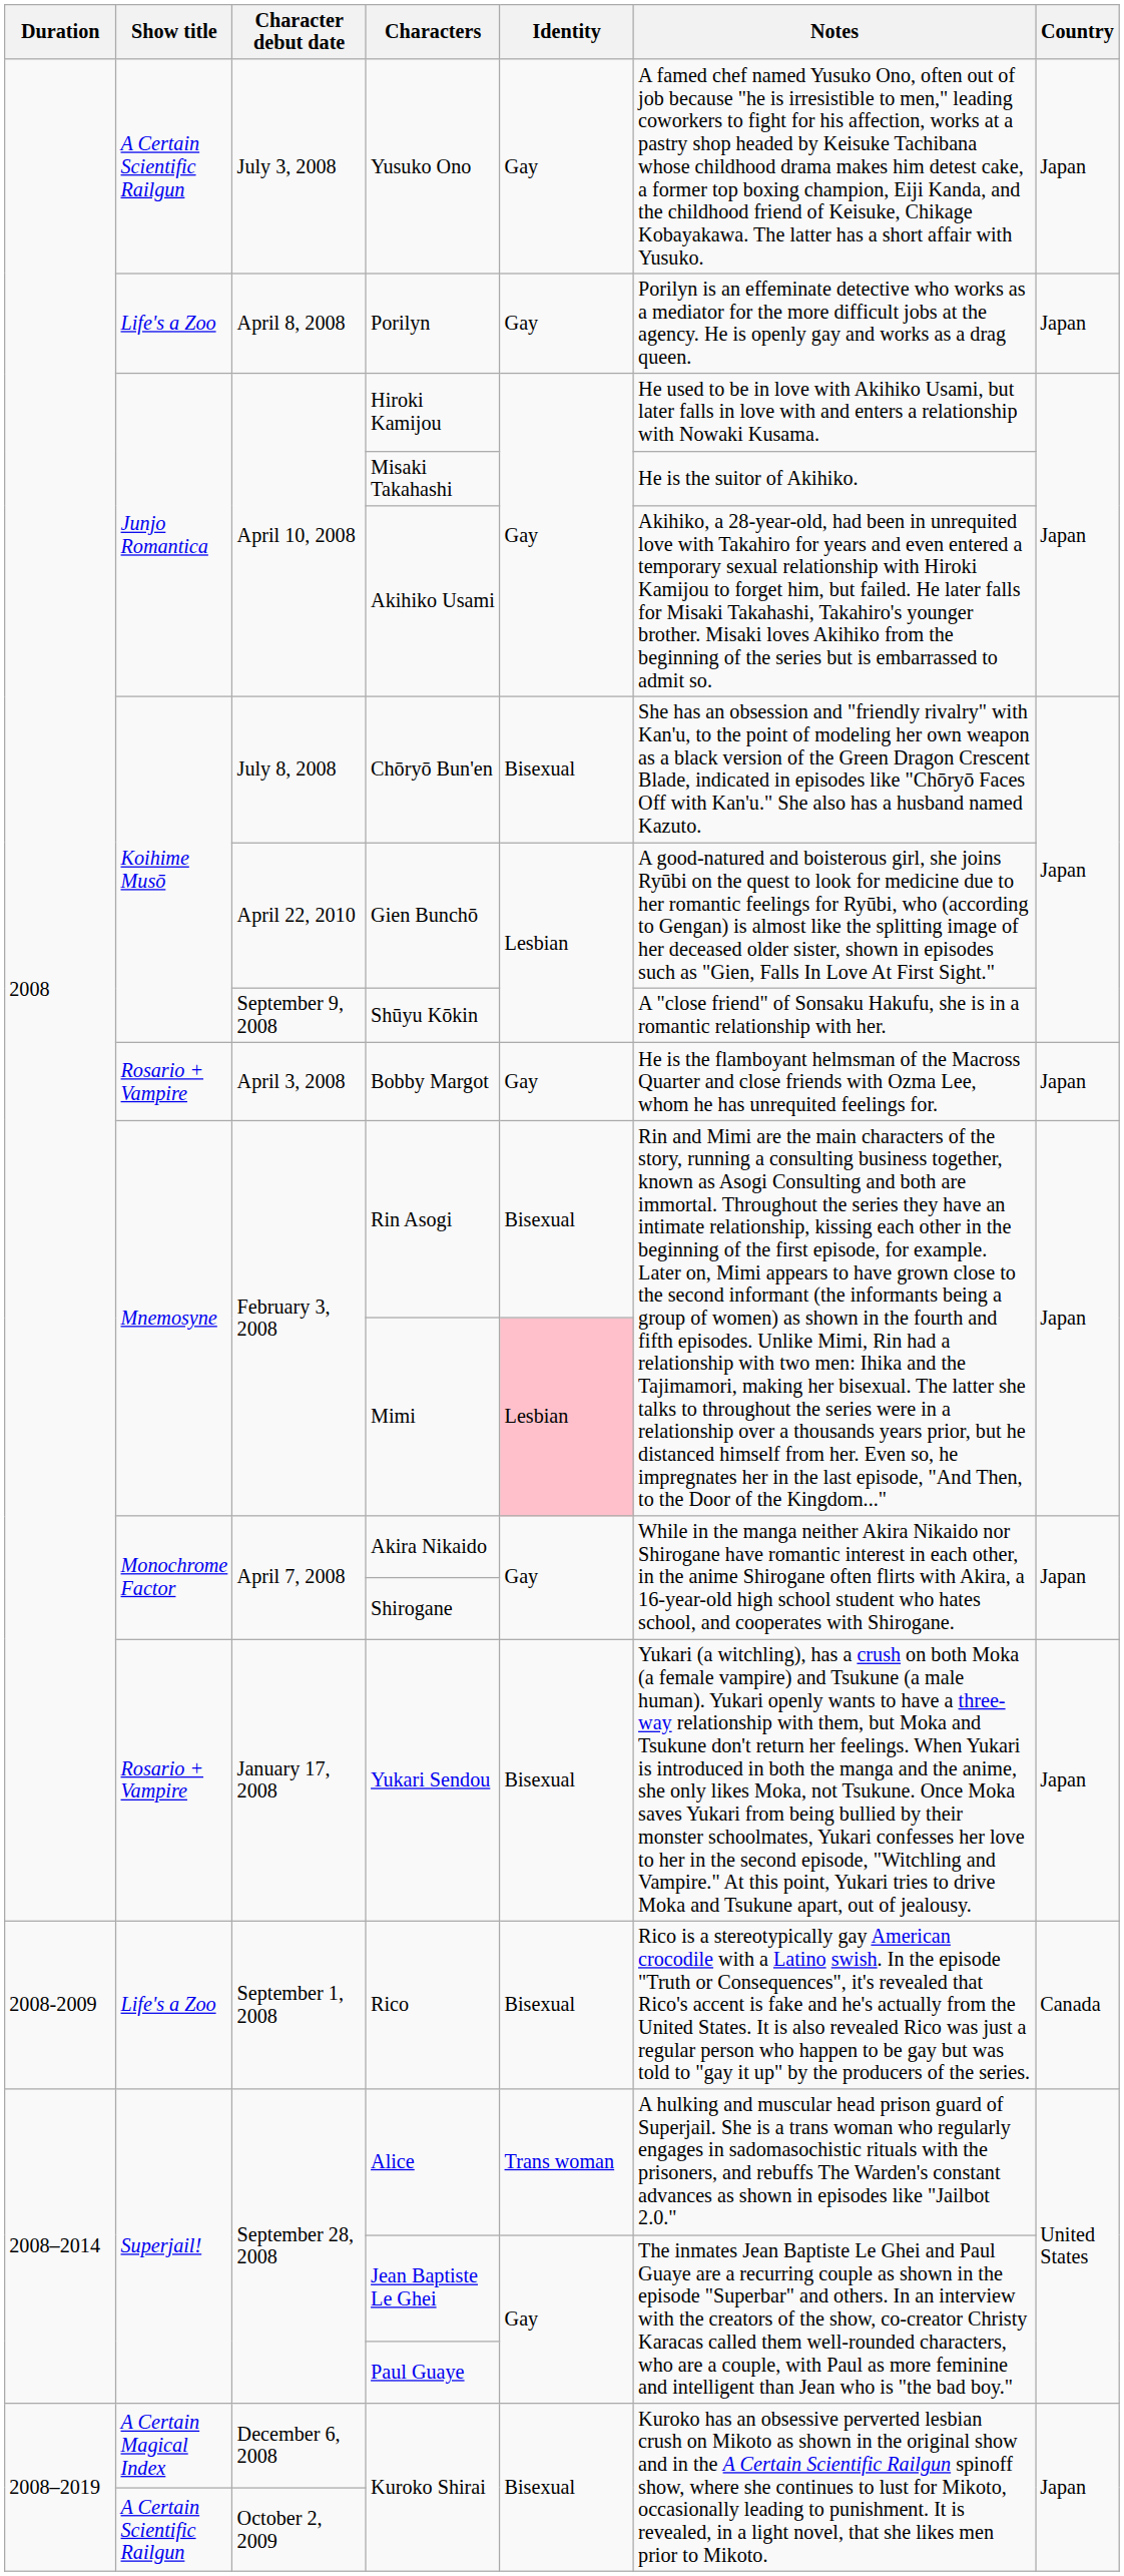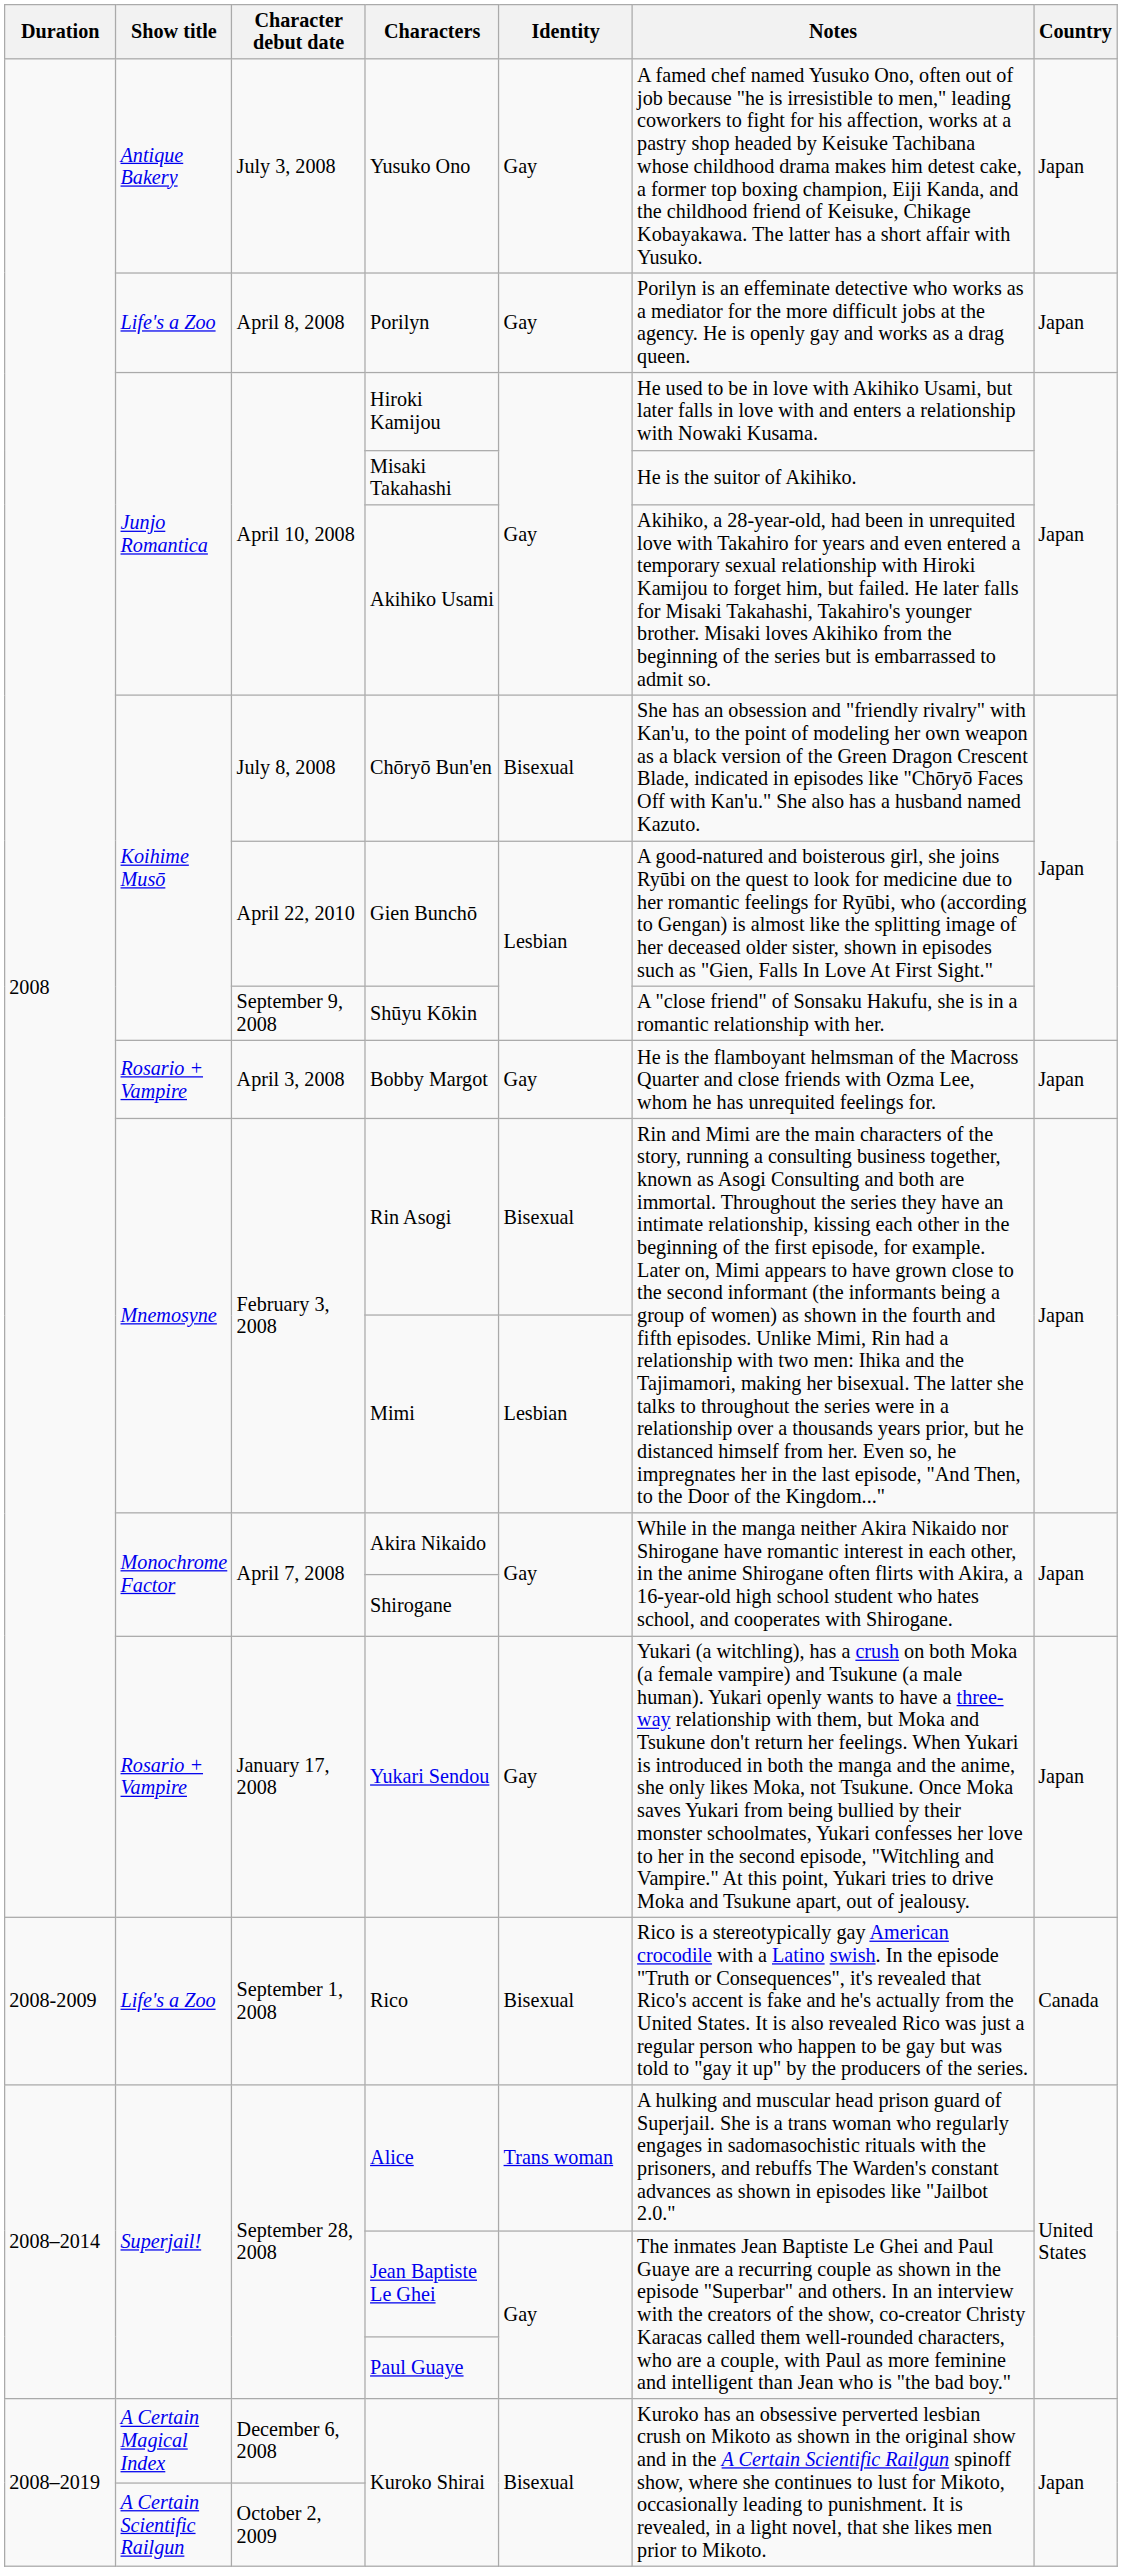Yusuko Ono | Show title: A Certain Scientific Railgun -> Antique Bakery
Mimi | Identity: pink background -> no background
Yukari Sendou | Identity: Bisexual -> Gay
